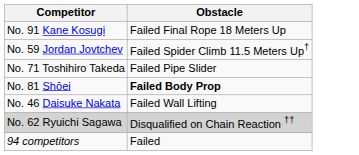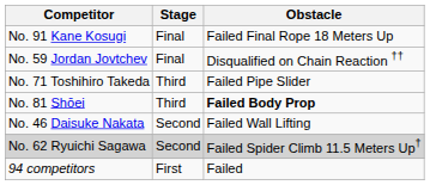+ column: Stage | Final | Final | Third | Third | Second | Second | First
No. 59 Jordan Jovtchev | Obstacle: Failed Spider Climb 11.5 Meters Up† -> Disqualified on Chain Reaction ††
No. 62 Ryuichi Sagawa | Obstacle: Disqualified on Chain Reaction †† -> Failed Spider Climb 11.5 Meters Up†
